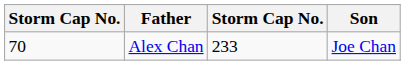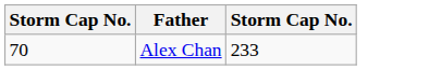- column: Son | Joe Chan
